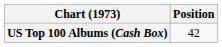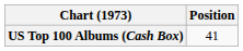US Top 100 Albums (Cash Box) | Position: 42 -> 41
